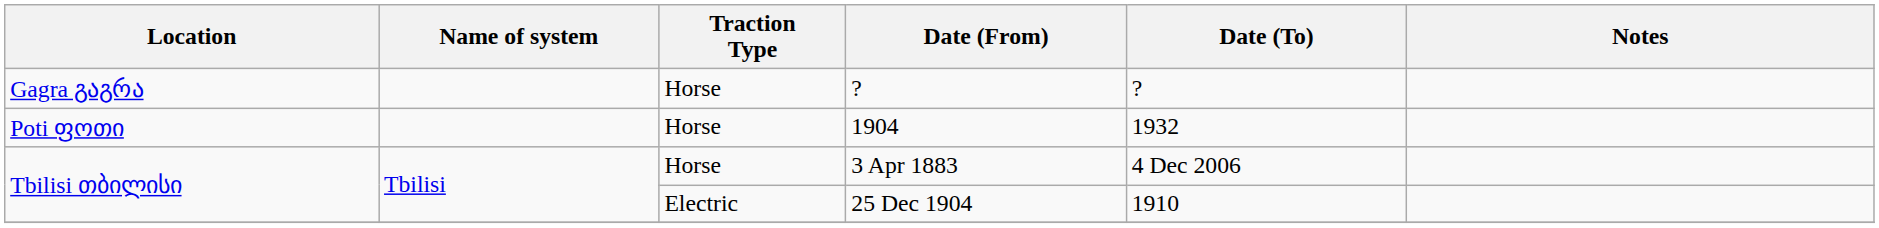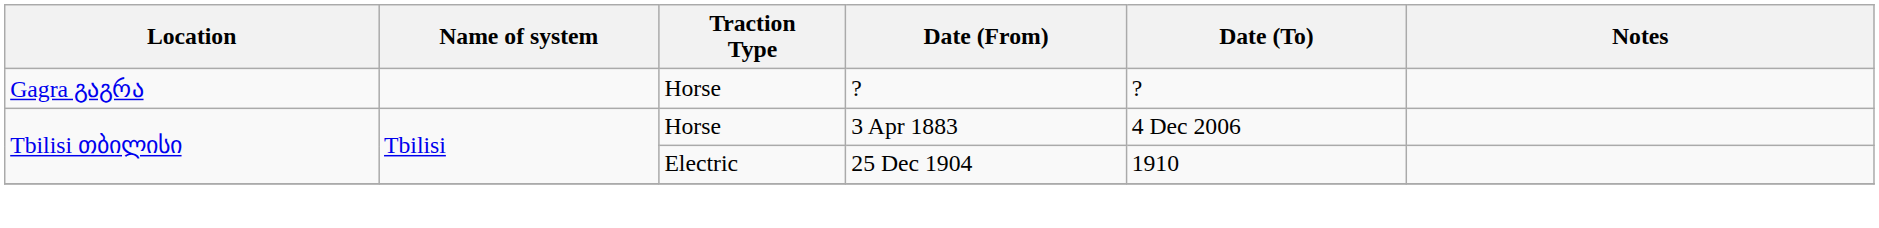- row: Poti ფოთი | Horse | 1904 | 1932
